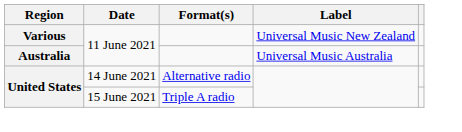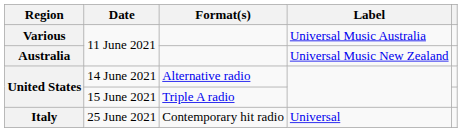Various | Label: Universal Music New Zealand -> Universal Music Australia
Australia | Label: Universal Music Australia -> Universal Music New Zealand
+ row: Italy | 25 June 2021 | Contemporary hit radio | Universal
